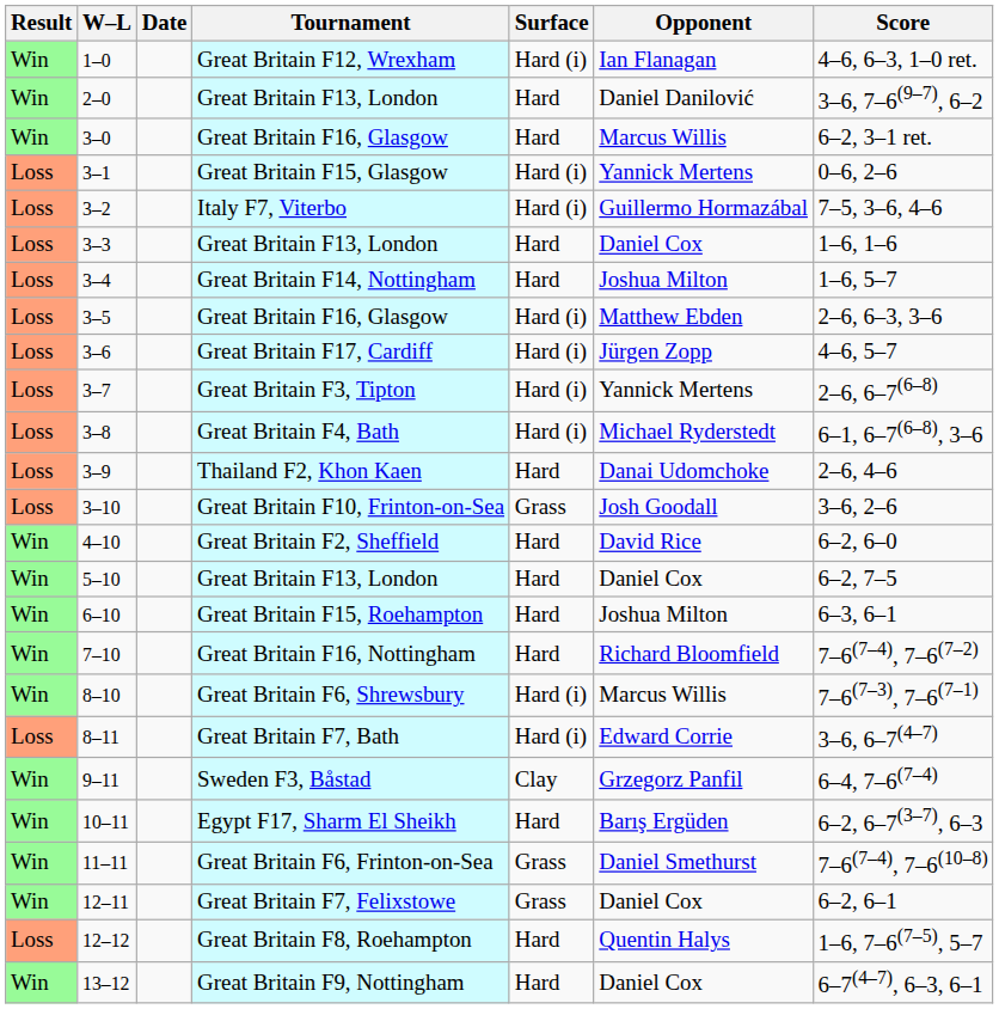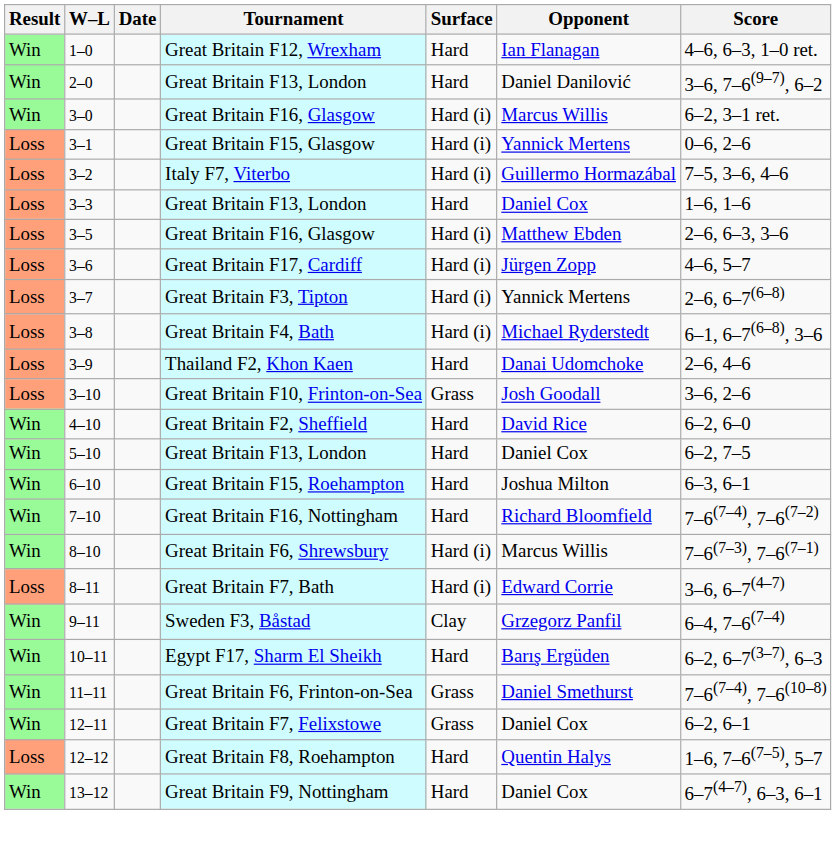1–0 | Surface: Hard (i) -> Hard
3–0 | Surface: Hard -> Hard (i)
- row: Loss | 3–4 | Great Britain F14, Nottingham | Hard | Joshua Milton | 1–6, 5–7
